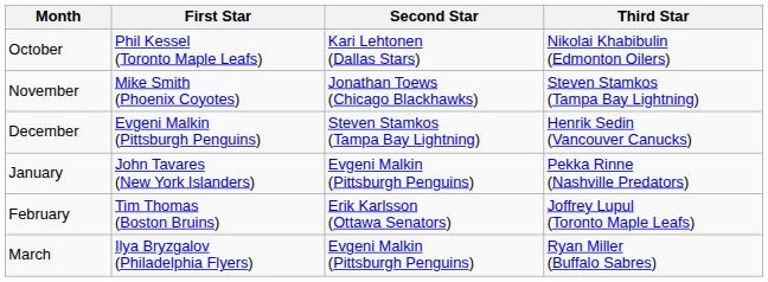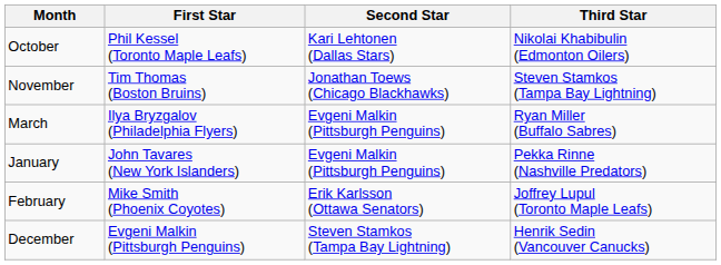November | First Star: Mike Smith (Phoenix Coyotes) -> Tim Thomas (Boston Bruins)
rows swapped: December <-> March
February | First Star: Tim Thomas (Boston Bruins) -> Mike Smith (Phoenix Coyotes)
